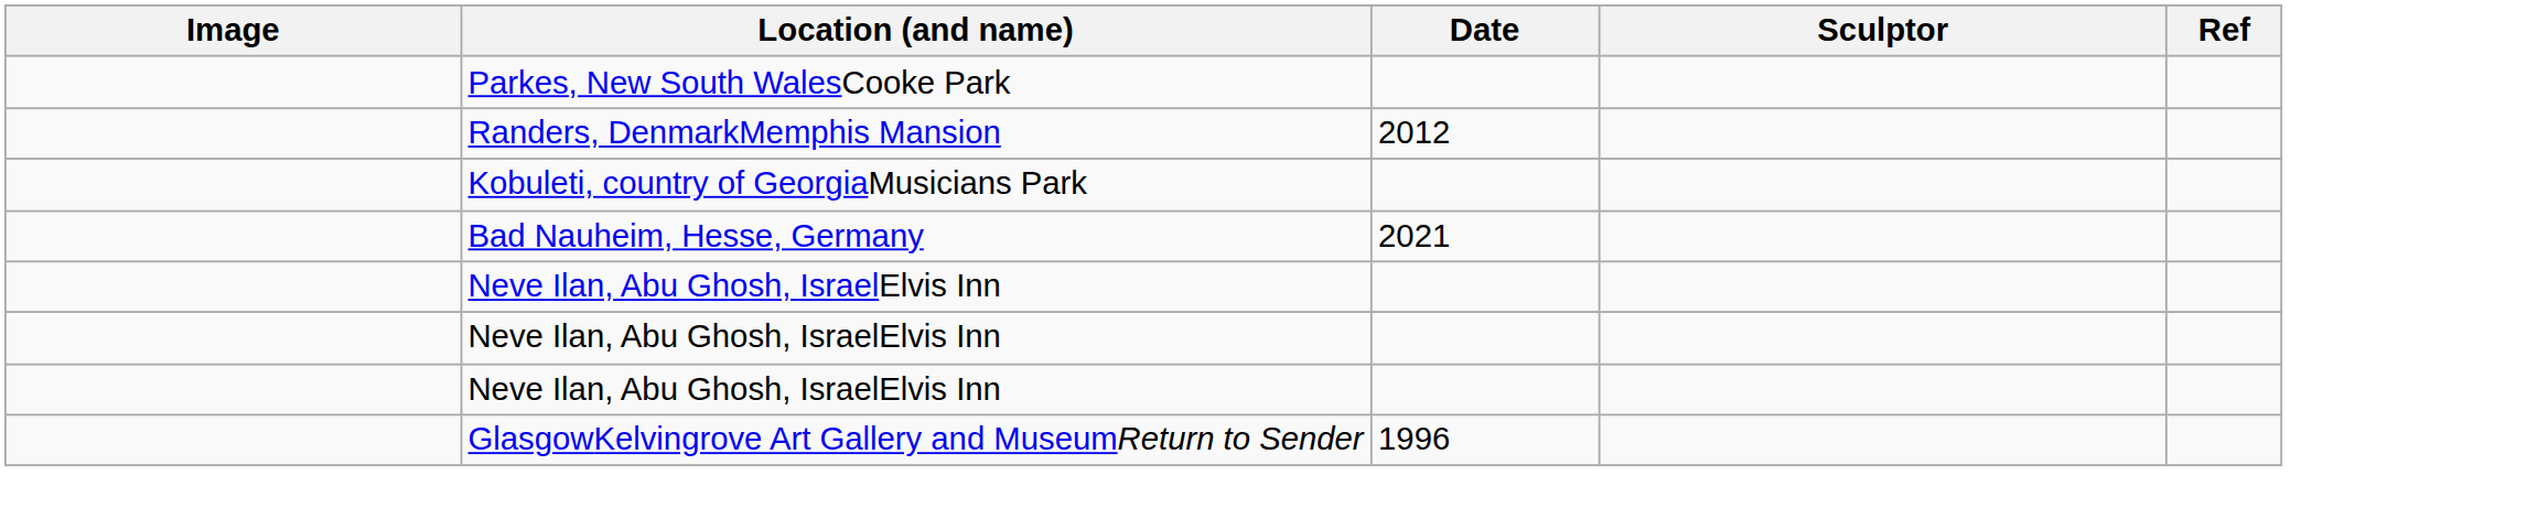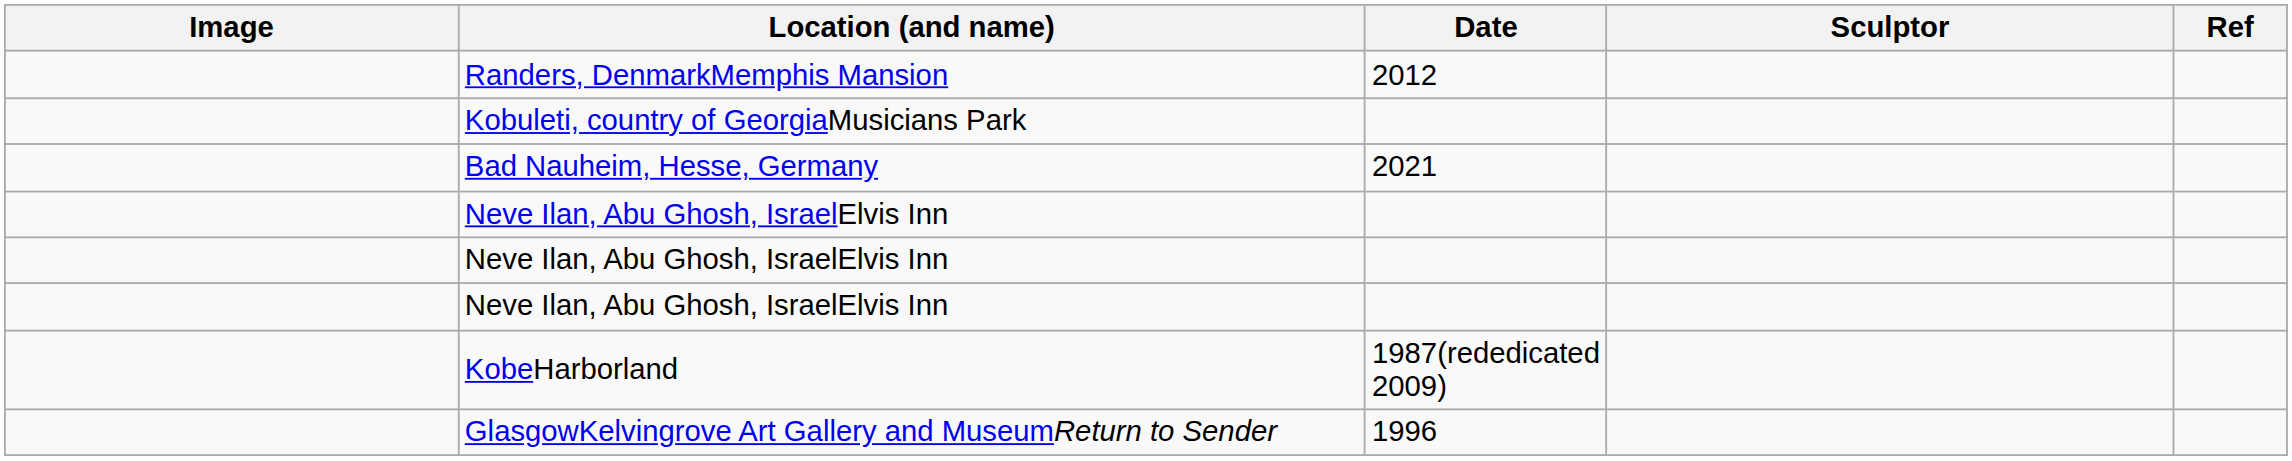- row: Parkes, New South WalesCooke Park
+ row: KobeHarborland | 1987(rededicated 2009)
